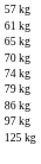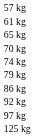+ row: 92 kg
